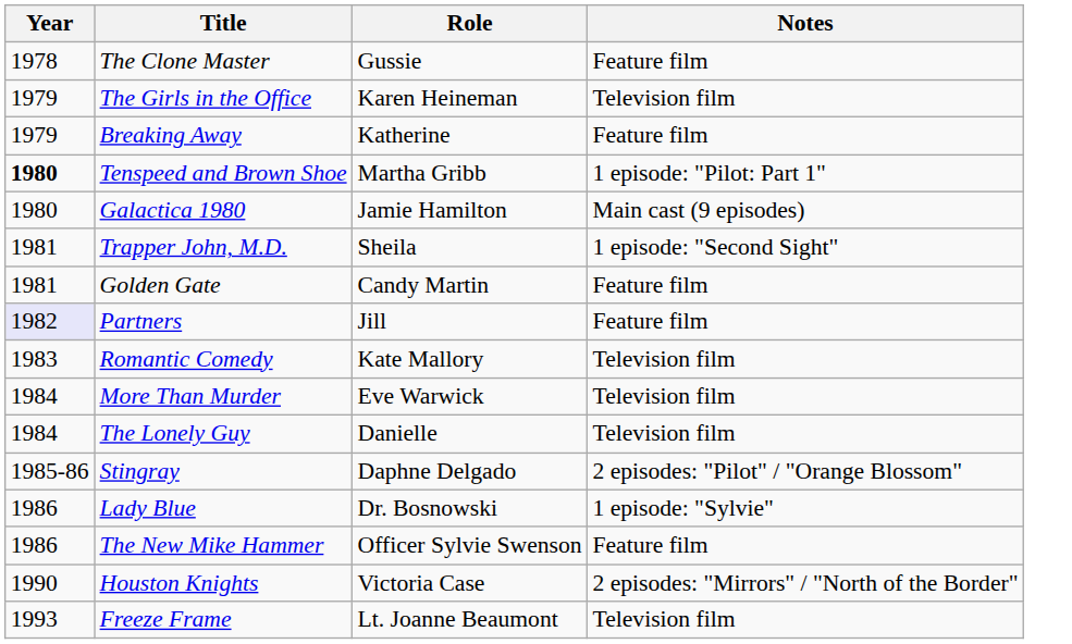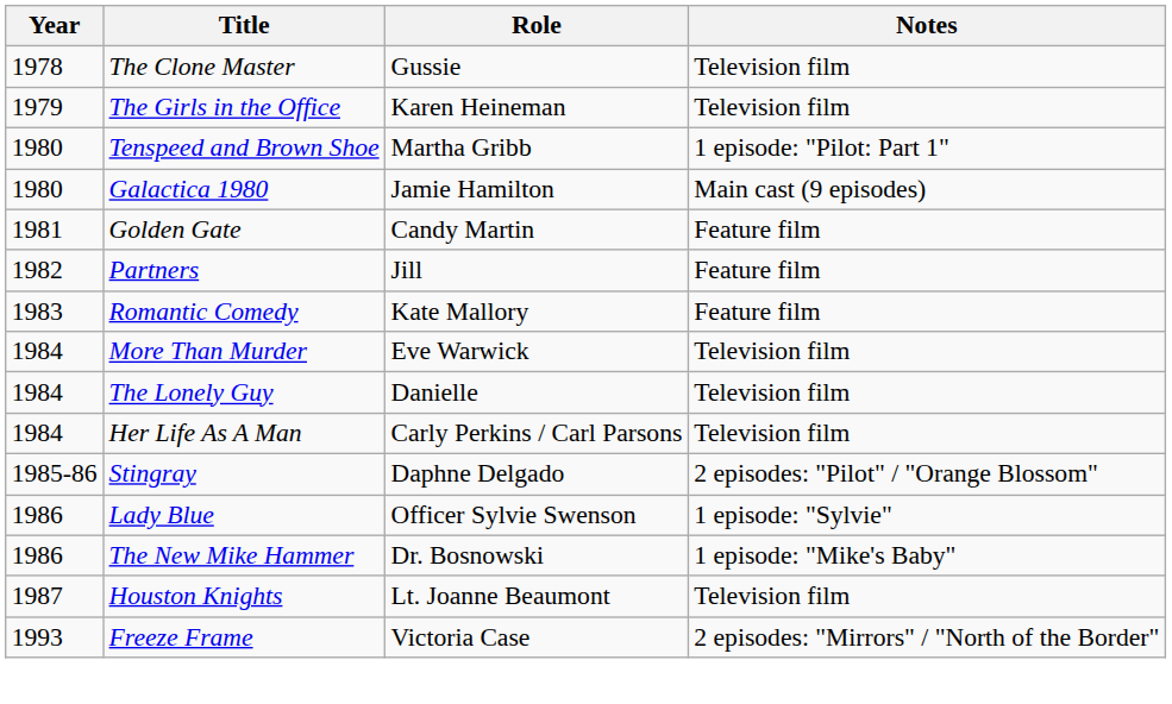The Clone Master | Notes: Feature film -> Television film
- row: 1979 | Breaking Away | Katherine | Feature film
Tenspeed and Brown Shoe | Year: bold -> normal
- row: 1981 | Trapper John, M.D. | Sheila | 1 episode: "Second Sight"
Partners | Year: lavender background -> no background
Romantic Comedy | Notes: Television film -> Feature film
+ row: 1984 | Her Life As A Man | Carly Perkins / Carl Parsons | Television film
Lady Blue | Role: Dr. Bosnowski -> Officer Sylvie Swenson
The New Mike Hammer | Role: Officer Sylvie Swenson -> Dr. Bosnowski
The New Mike Hammer | Notes: Feature film -> 1 episode: "Mike's Baby"
Houston Knights | Year: 1990 -> 1987
Houston Knights | Role: Victoria Case -> Lt. Joanne Beaumont
Houston Knights | Notes: 2 episodes: "Mirrors" / "North of the Border" -> Television film
Freeze Frame | Role: Lt. Joanne Beaumont -> Victoria Case
Freeze Frame | Notes: Television film -> 2 episodes: "Mirrors" / "North of the Border"
